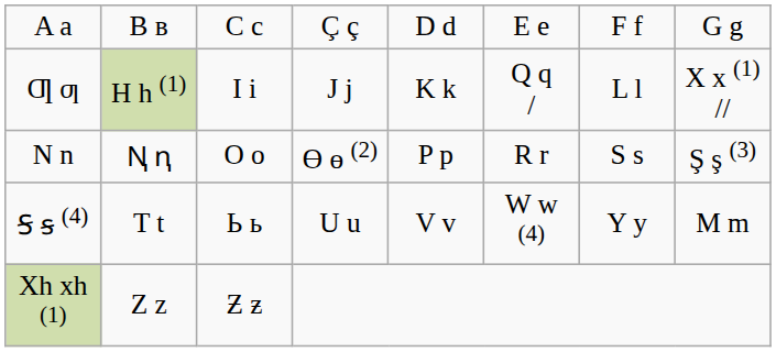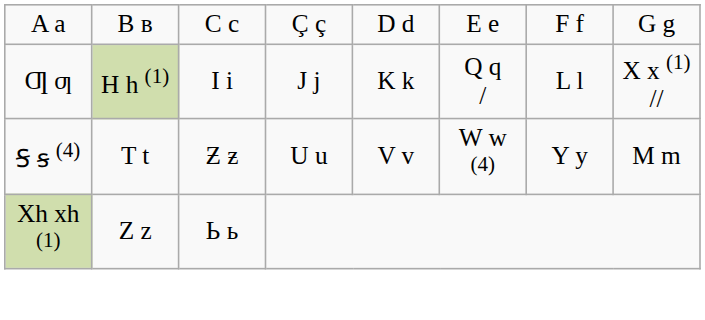- row: N n | Ꞑ ꞑ | O o | Ө ө (2) | P p | R r | S s | Ş ş (3)
Ꞩ ꞩ (4) | column 3: Ь ь -> Ƶ ƶ
Xh xh (1) | column 3: Ƶ ƶ -> Ь ь
